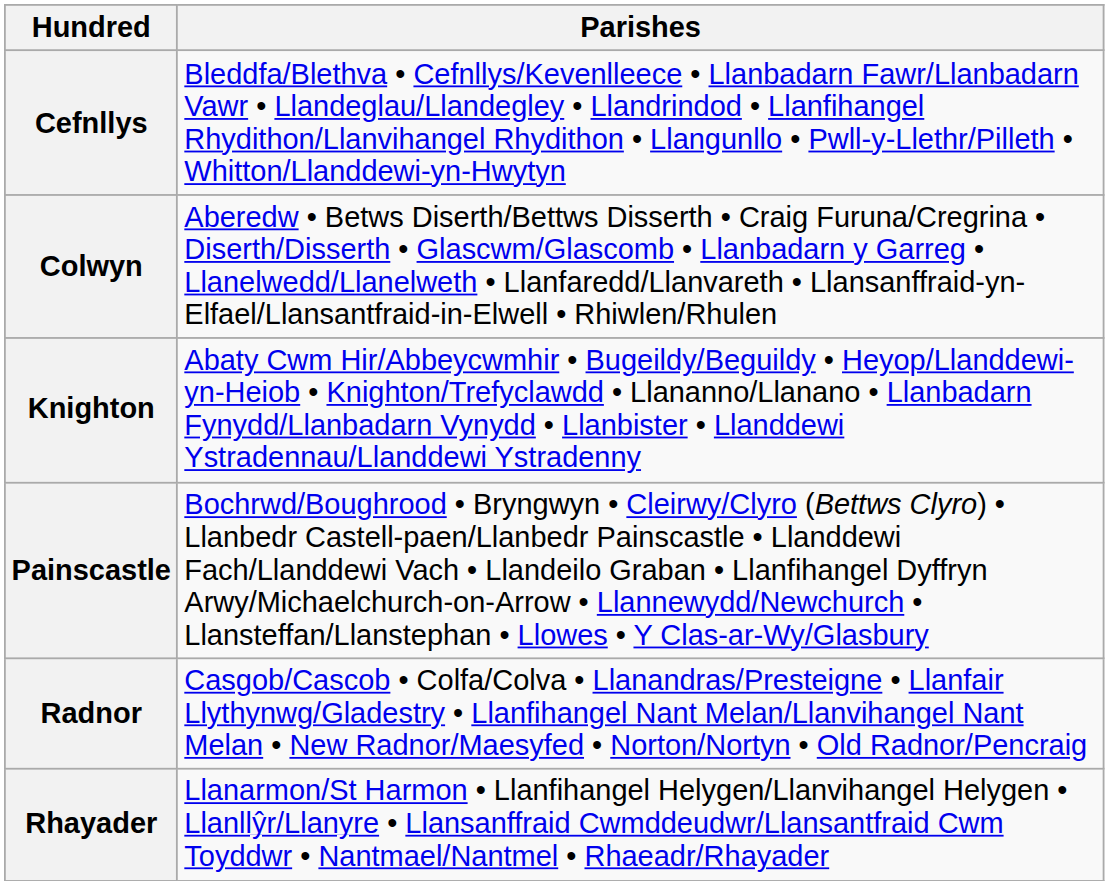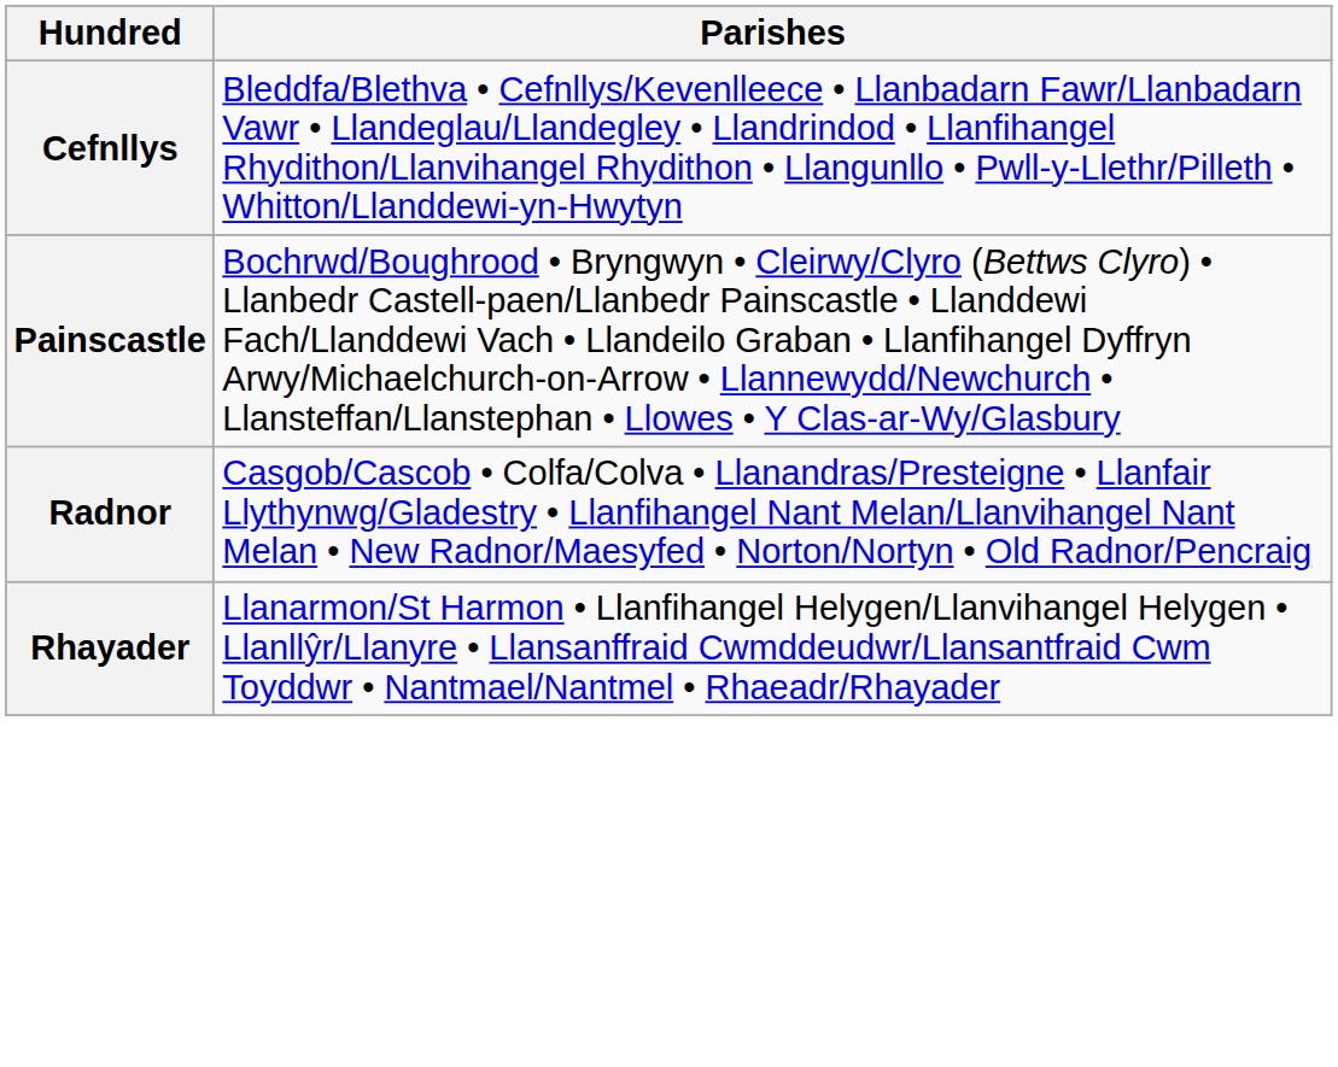- row: Colwyn | Aberedw • Betws Diserth/Bettws Disserth • Craig Furuna/Cregrina • Diserth/Disserth • Glascwm/Glascomb • Llanbadarn y Garreg • Llanelwedd/Llanelweth • Llanfaredd/Llanvareth • Llansanffraid-yn-Elfael/Llansantfraid-in-Elwell • Rhiwlen/Rhulen
- row: Knighton | Abaty Cwm Hir/Abbeycwmhir • Bugeildy/Beguildy • Heyop/Llanddewi-yn-Heiob • Knighton/Trefyclawdd • Llananno/Llanano • Llanbadarn Fynydd/Llanbadarn Vynydd • Llanbister • Llanddewi Ystradennau/Llanddewi Ystradenny
